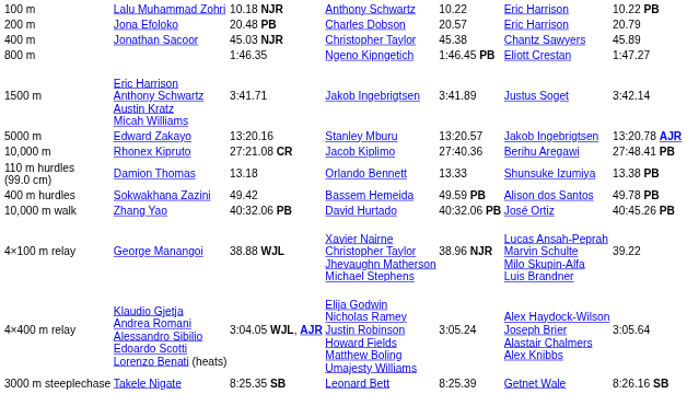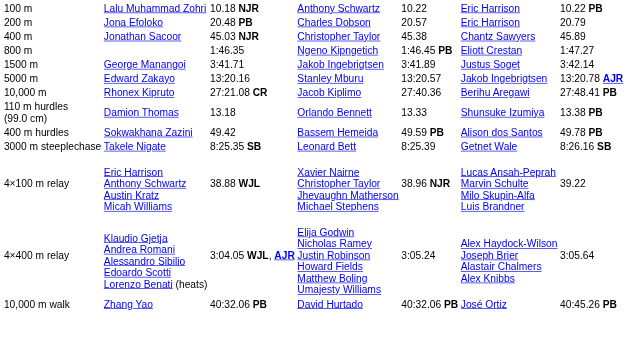1500 m | column 2: Eric Harrison Anthony Schwartz Austin Kratz Micah Williams -> George Manangoi
rows swapped: 3000 m steeplechase <-> 10,000 m walk
4×100 m relay | column 2: George Manangoi -> Eric Harrison Anthony Schwartz Austin Kratz Micah Williams
